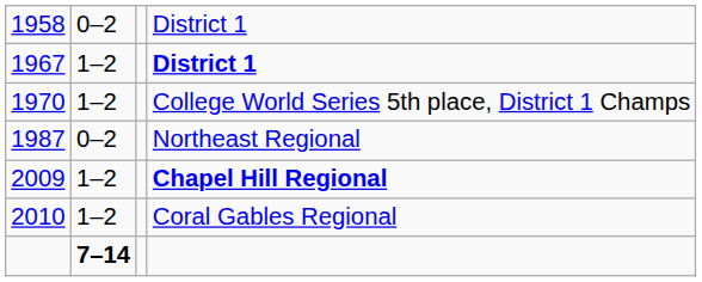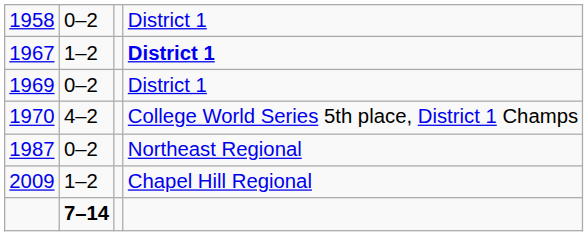+ row: 1969 | 0–2 | District 1
1970 | column 2: 1–2 -> 4–2
2009 | column 4: bold -> normal
- row: 2010 | 1–2 | Coral Gables Regional
